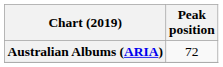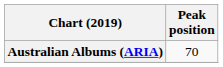Australian Albums (ARIA) | Peak position: 72 -> 70
